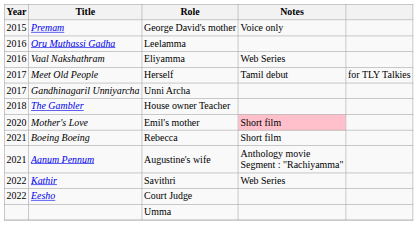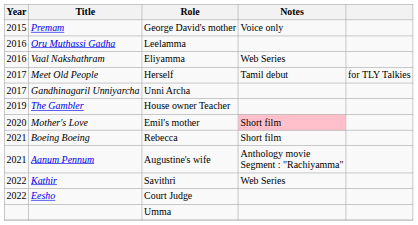The Gambler | Year: 2018 -> 2019
